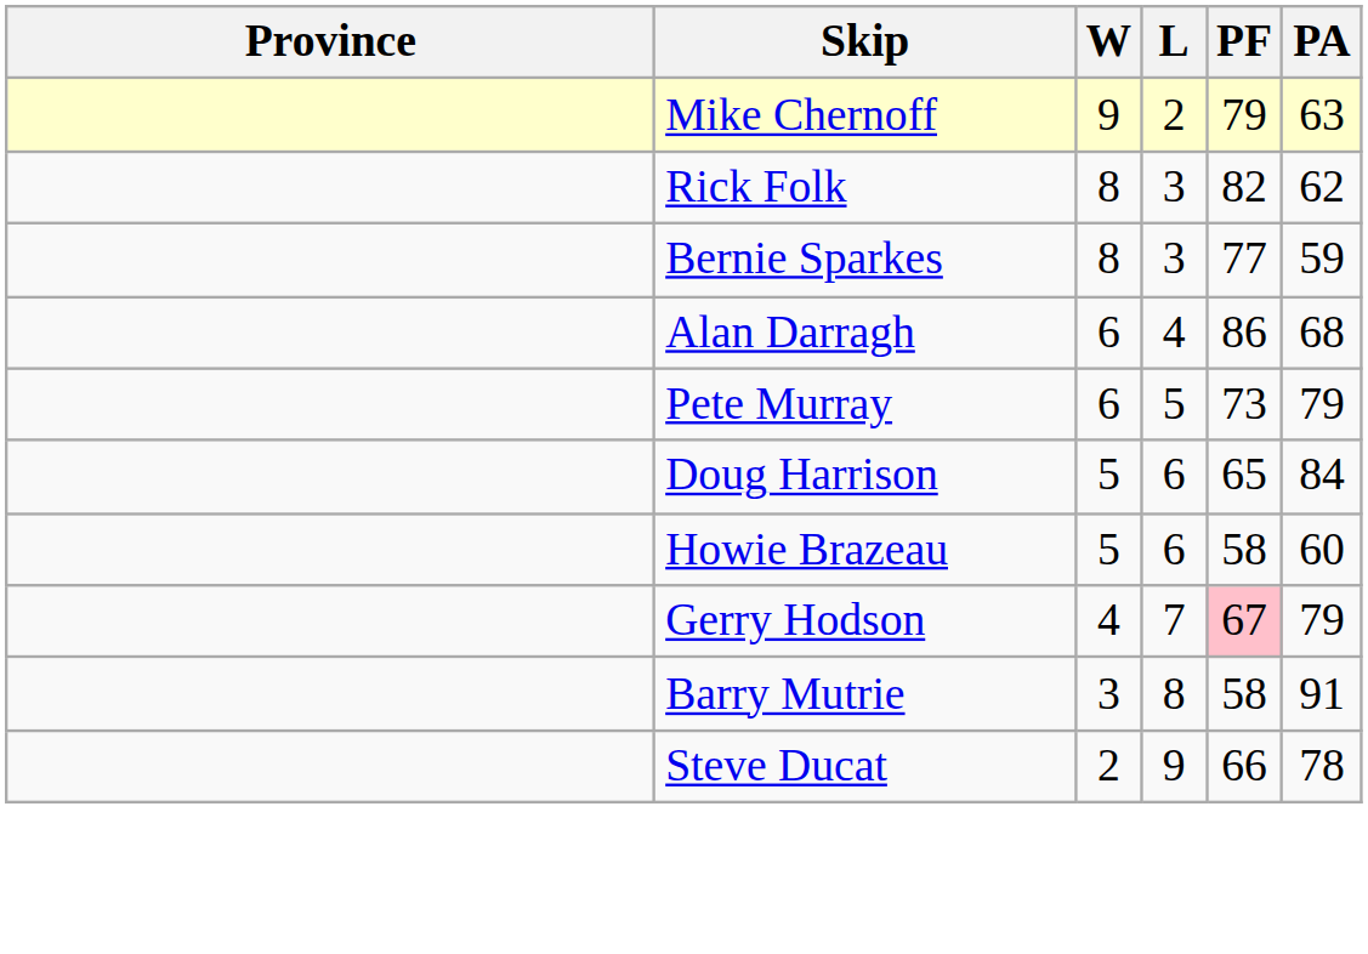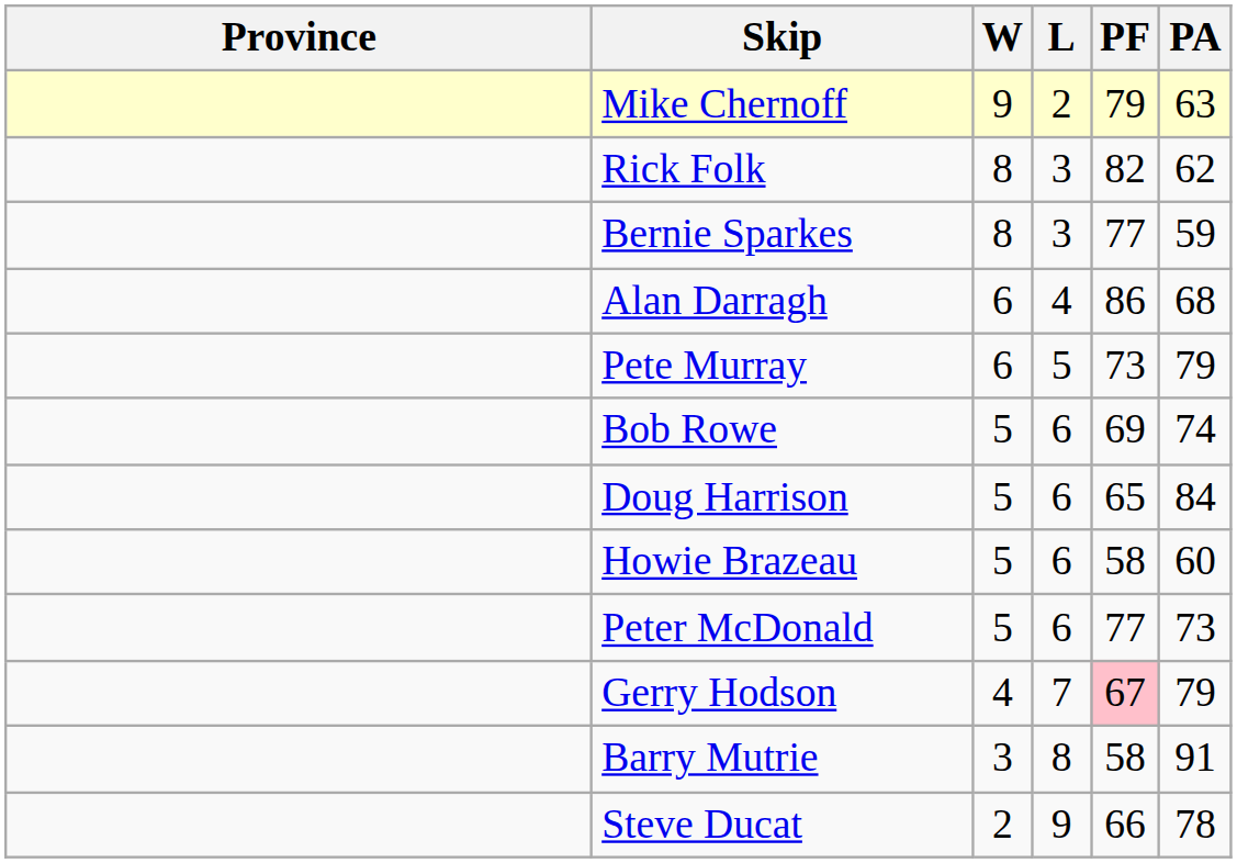+ row: Bob Rowe | 5 | 6 | 69 | 74
+ row: Peter McDonald | 5 | 6 | 77 | 73
